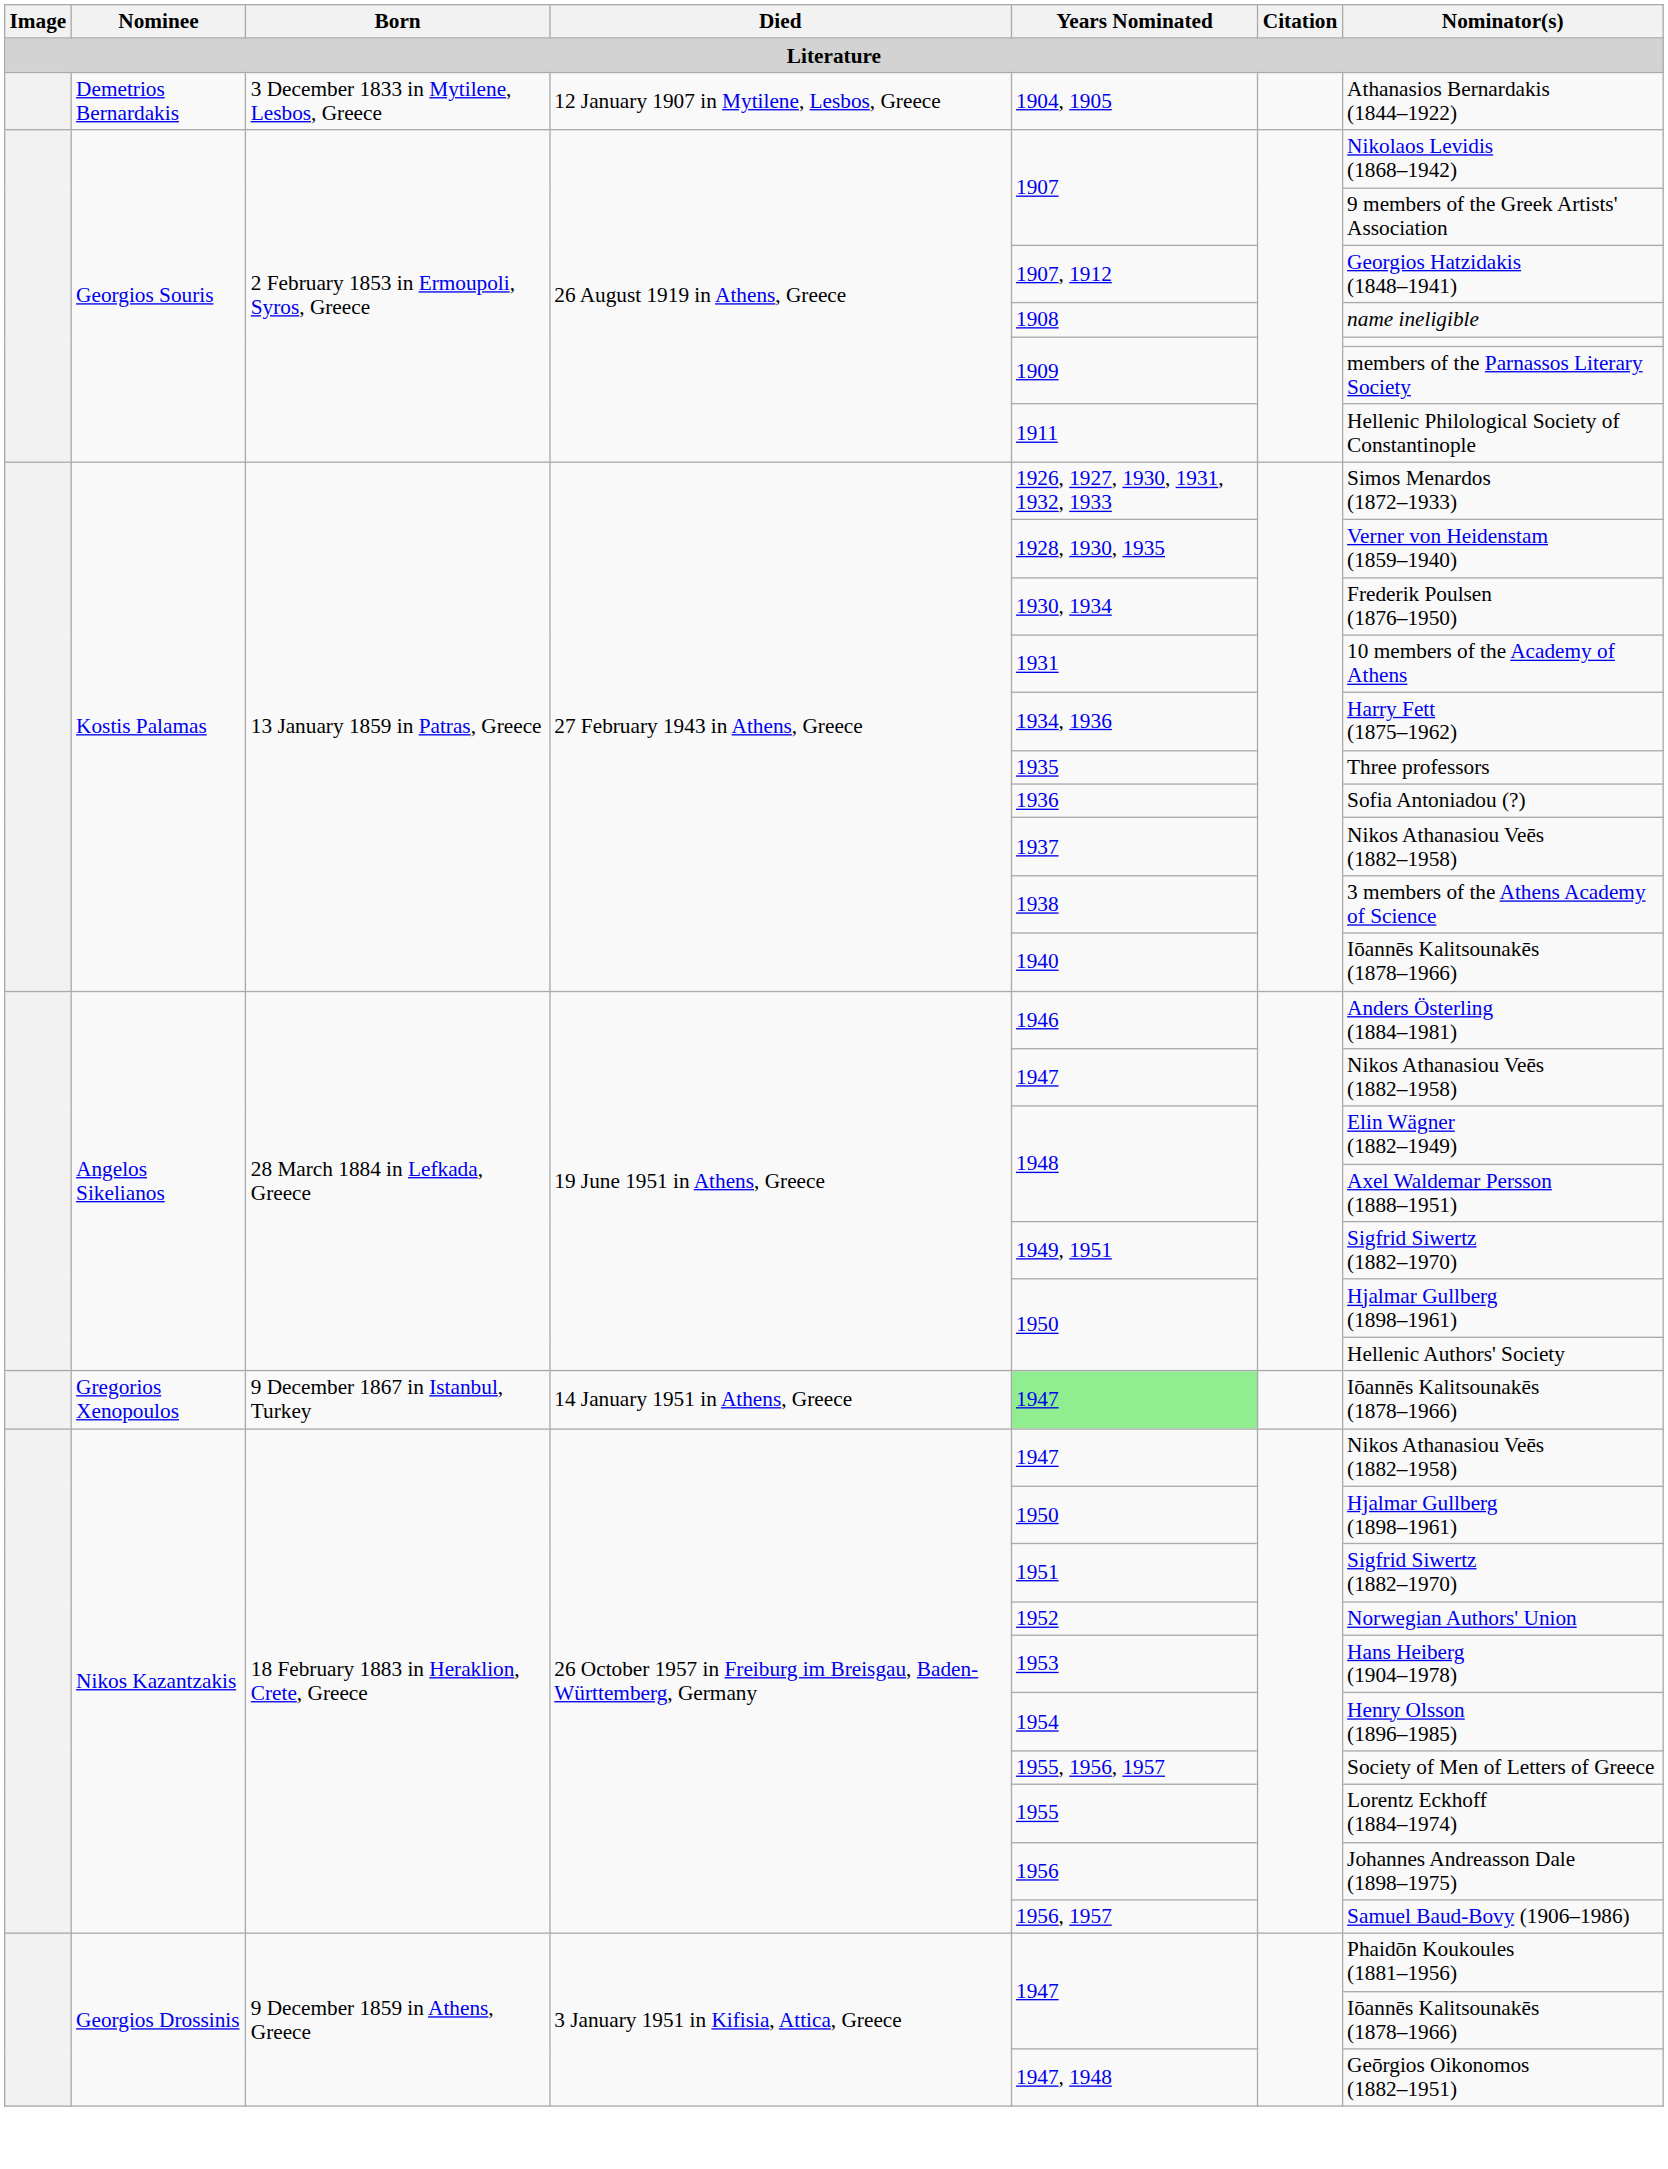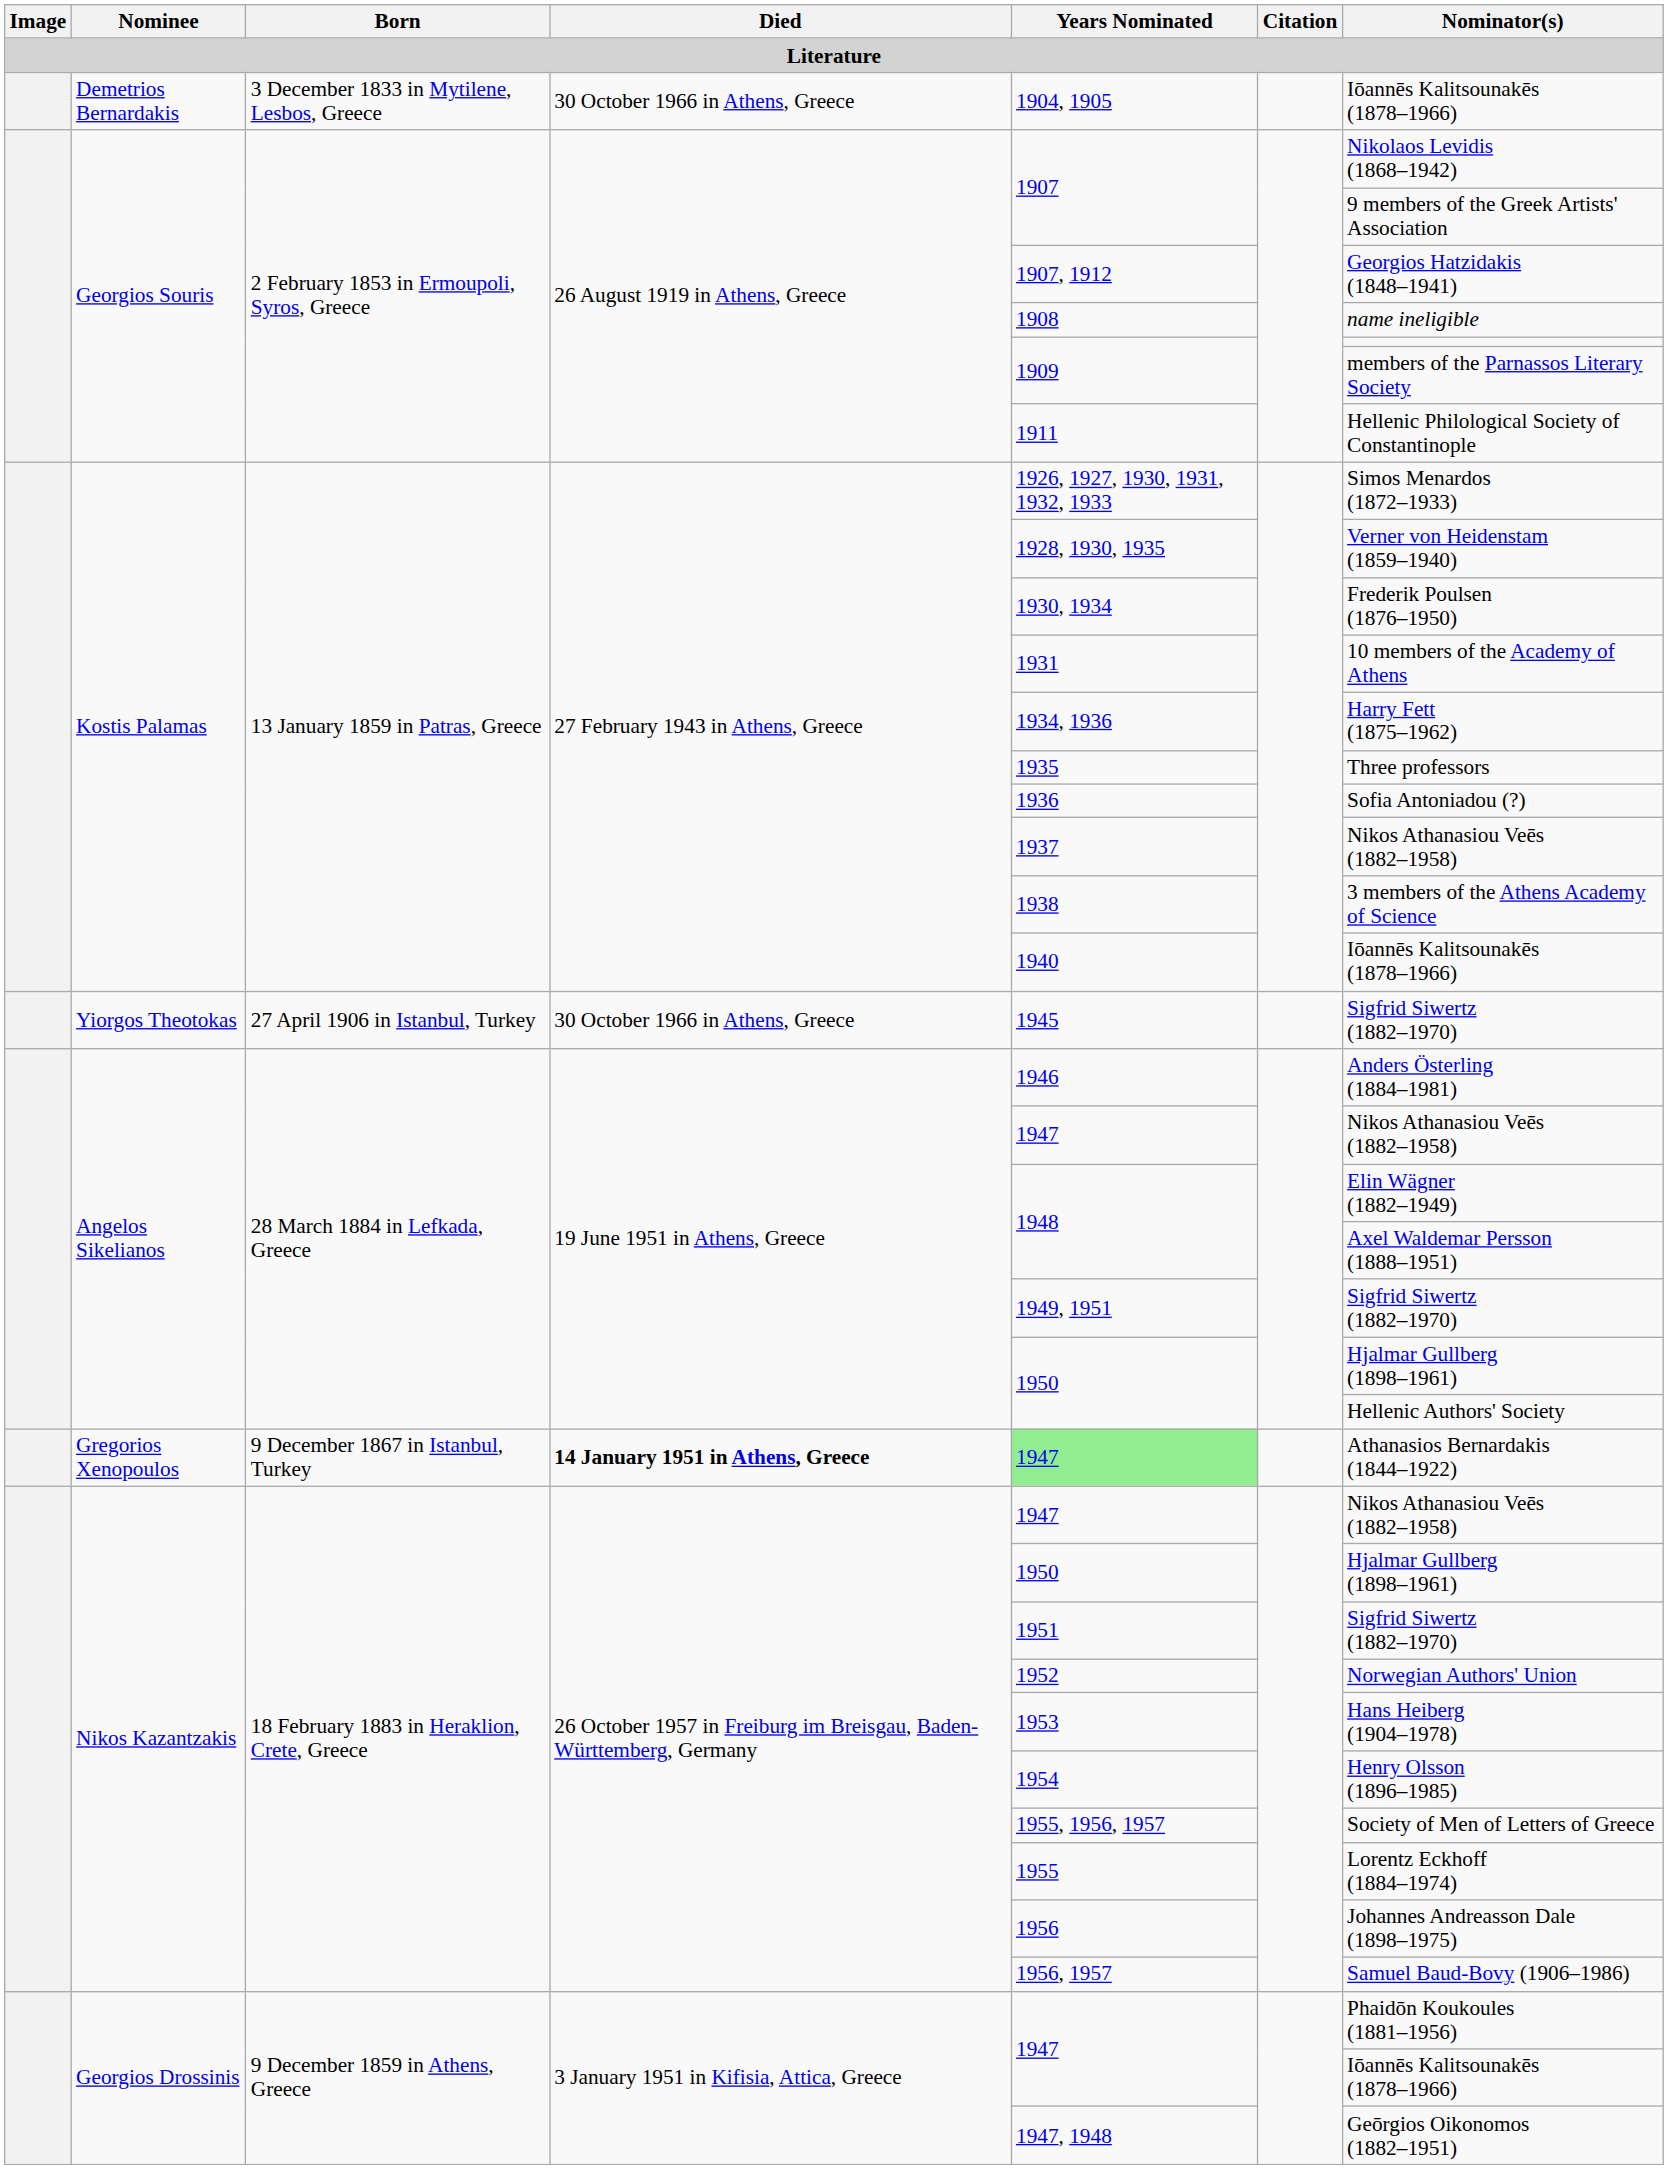Demetrios Bernardakis | Died: 12 January 1907 in Mytilene, Lesbos, Greece -> 30 October 1966 in Athens, Greece
Demetrios Bernardakis | Nominator(s): Athanasios Bernardakis (1844–1922) -> Iōannēs Kalitsounakēs (1878–1966)
+ row: Yiorgos Theotokas | 27 April 1906 in Istanbul, Turkey | 30 October 1966 in Athens, Greece | 1945 | Sigfrid Siwertz (1882–1970)
Gregorios Xenopoulos | Died: normal -> bold
Gregorios Xenopoulos | Nominator(s): Iōannēs Kalitsounakēs (1878–1966) -> Athanasios Bernardakis (1844–1922)
